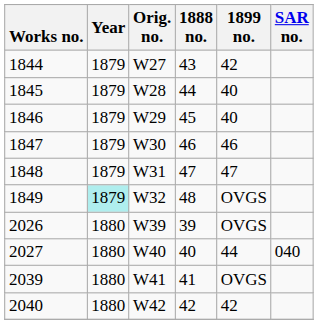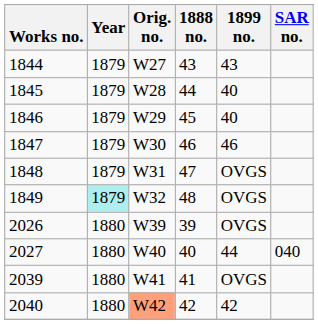1844 | 1899 no.: 42 -> 43
1848 | 1899 no.: 47 -> OVGS
2040 | Orig. no.: no background -> lightsalmon background
